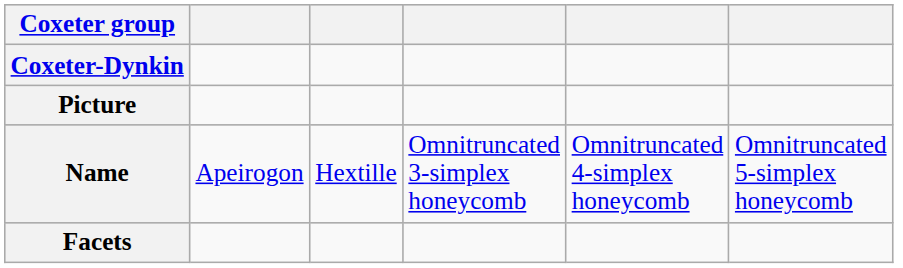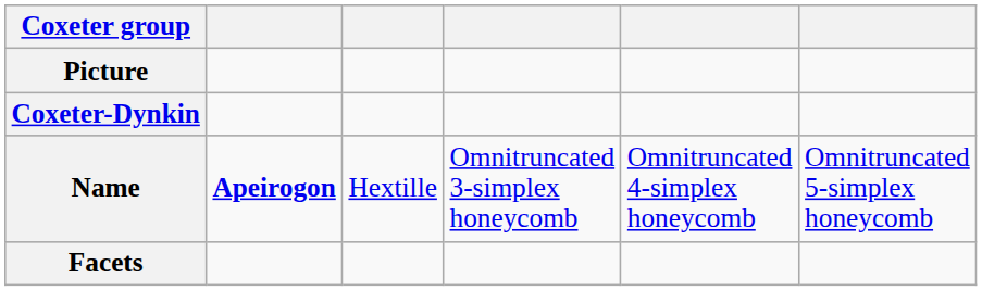rows swapped: Coxeter-Dynkin <-> Picture
Name | column 2: normal -> bold
